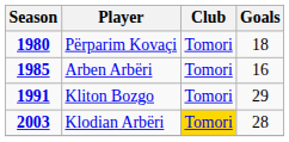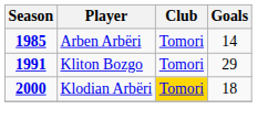- row: 1980 | Përparim Kovaçi | Tomori | 18
Arben Arbëri | Goals: 16 -> 14
Klodian Arbëri | Season: 2003 -> 2000
Klodian Arbëri | Goals: 28 -> 18
